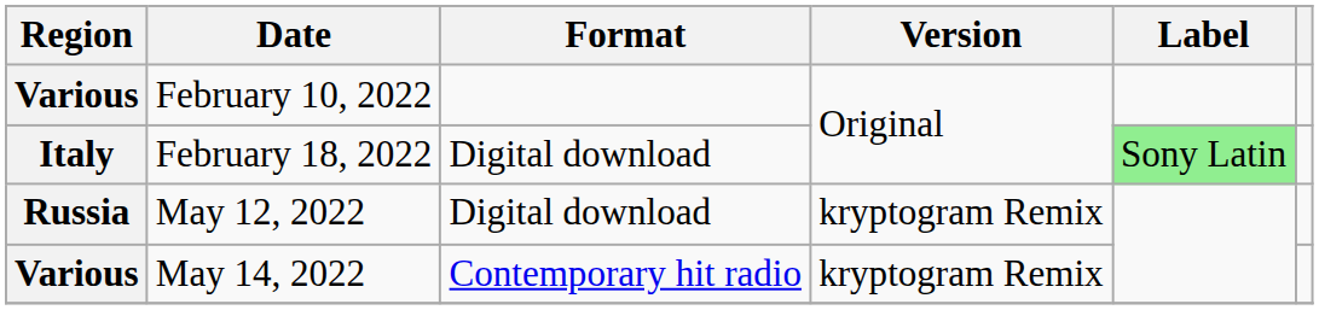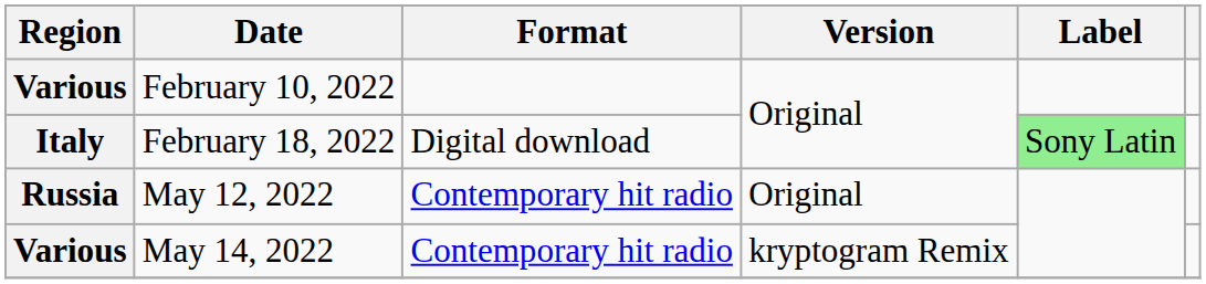May 12, 2022 | Format: Digital download -> Contemporary hit radio
May 12, 2022 | Version: kryptogram Remix -> Original
